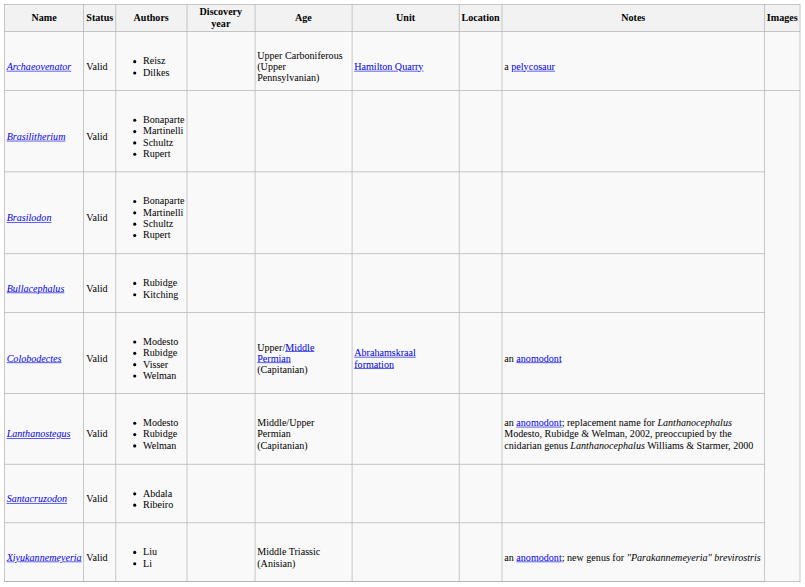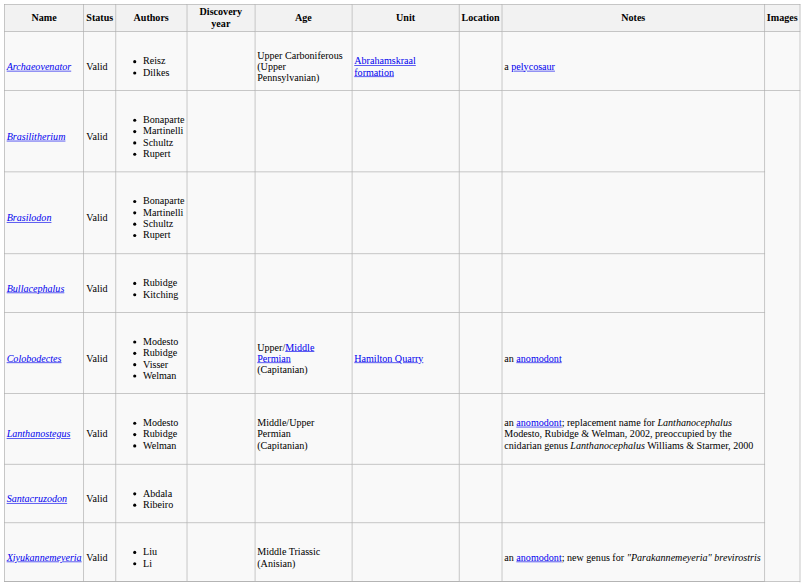Archaeovenator | Unit: Hamilton Quarry -> Abrahamskraal formation
Colobodectes | Unit: Abrahamskraal formation -> Hamilton Quarry
